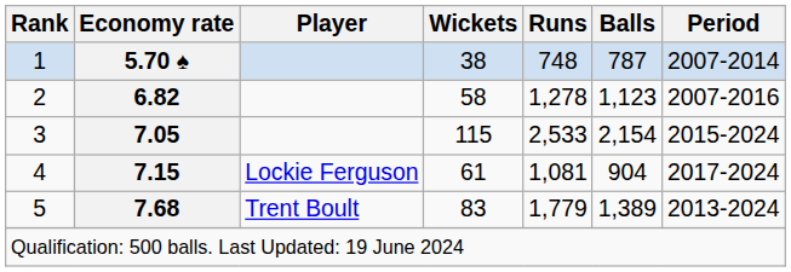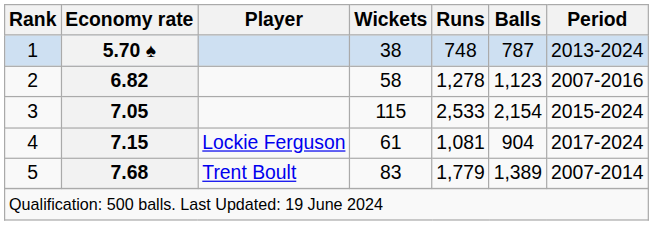1 | Period: 2007-2014 -> 2013-2024
5 | Period: 2013-2024 -> 2007-2014
